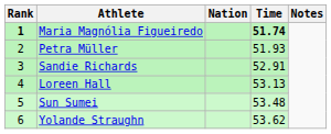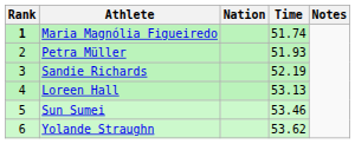Maria Magnólia Figueiredo | Time: bold -> normal
Sandie Richards | Time: 52.91 -> 52.19
Sun Sumei | Time: 53.48 -> 53.46
